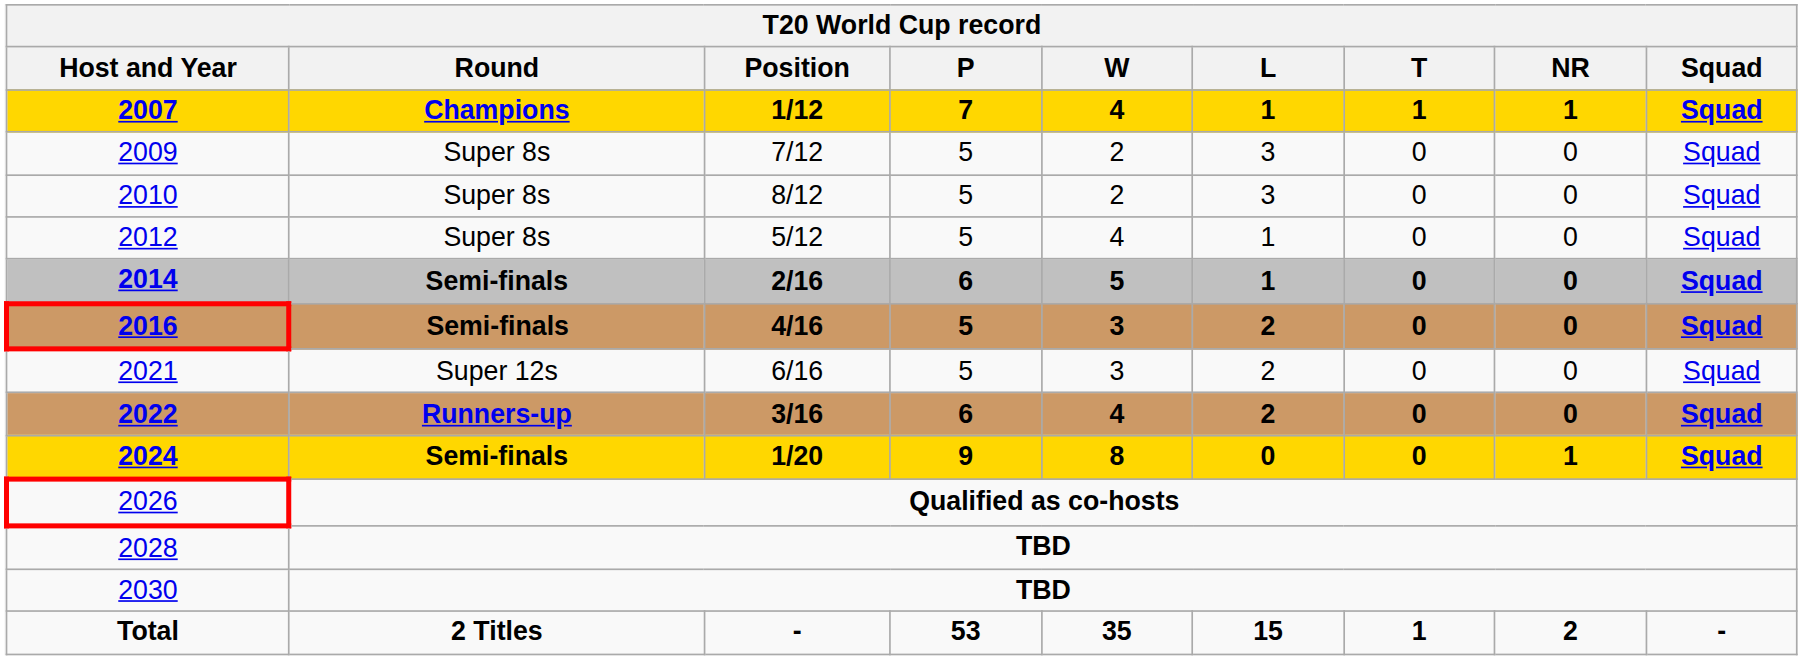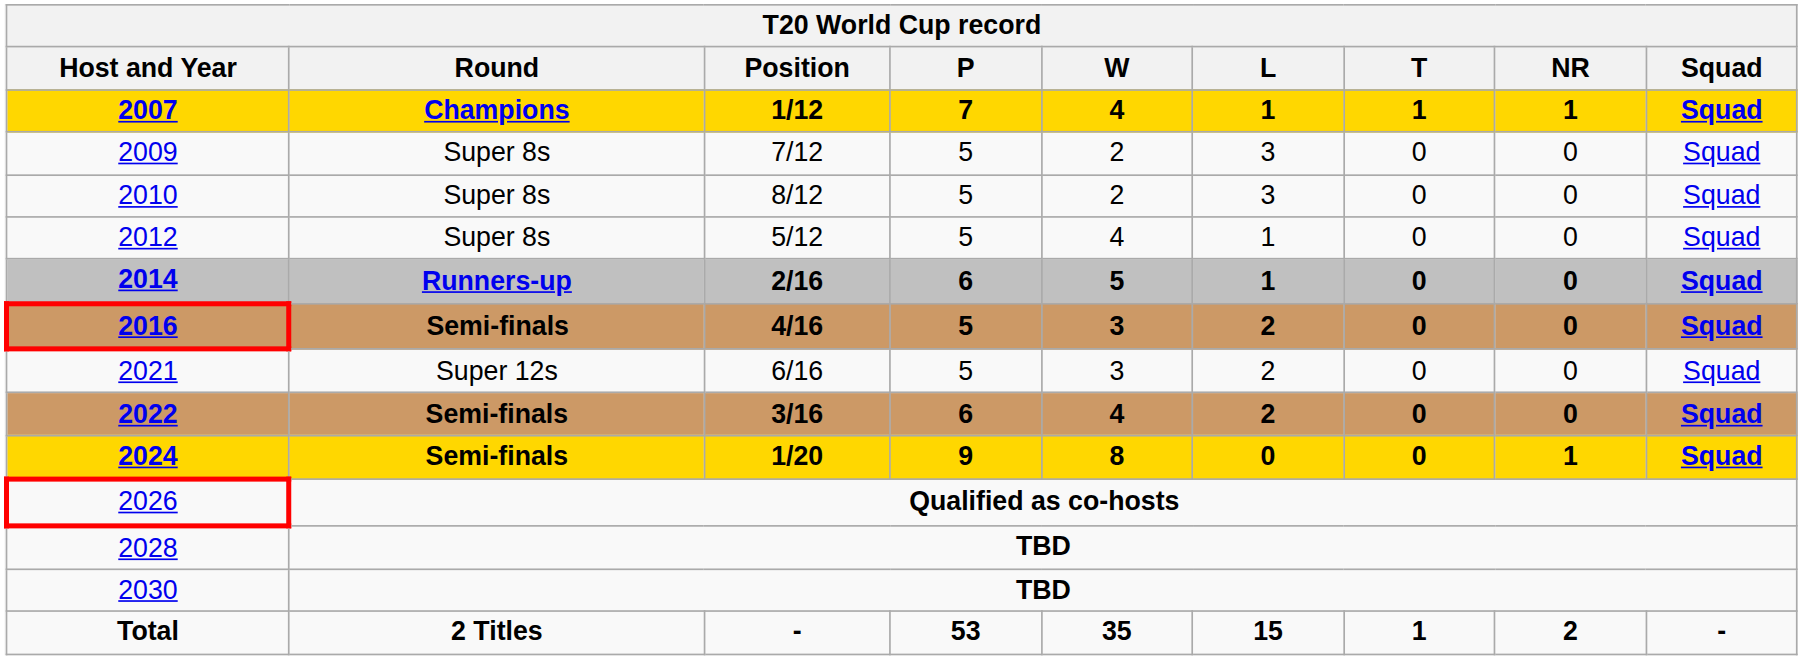2014 | T20 World Cup record / Round: Semi-finals -> Runners-up
2022 | T20 World Cup record / Round: Runners-up -> Semi-finals
